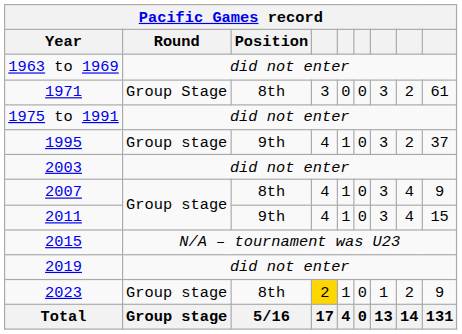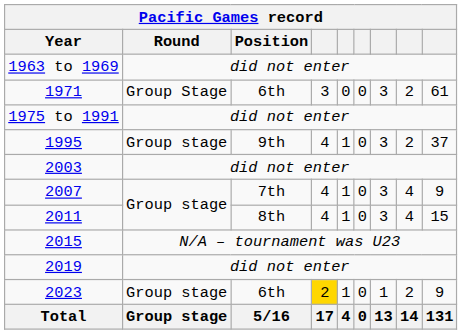1971 | Position: 8th -> 6th
2007 | Position: 8th -> 7th
2011 | Position: 9th -> 8th
2023 | Position: 8th -> 6th
